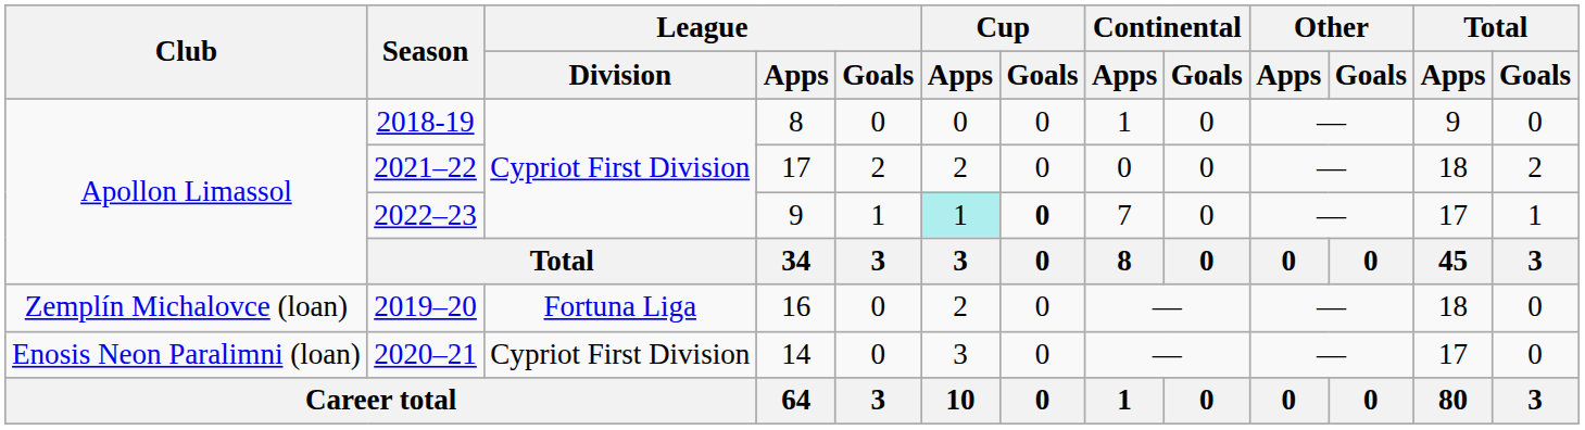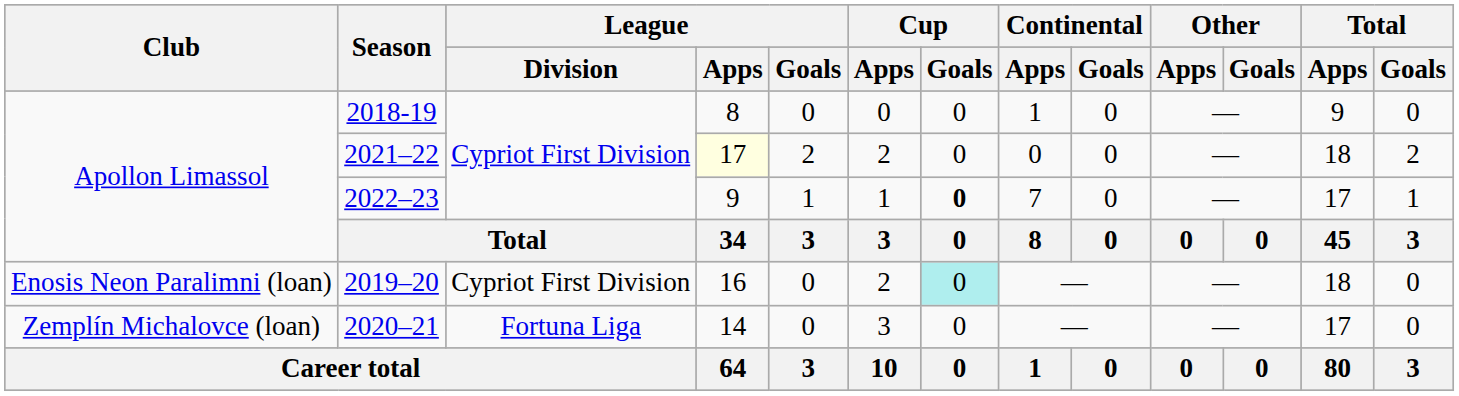2021–22 | League / Apps: no background -> lightyellow background
2022–23 | Cup / Apps: paleturquoise background -> no background
2019–20 | Club: Zemplín Michalovce (loan) -> Enosis Neon Paralimni (loan)
2019–20 | League / Division: Fortuna Liga -> Cypriot First Division
2019–20 | Cup / Goals: no background -> paleturquoise background
2020–21 | Club: Enosis Neon Paralimni (loan) -> Zemplín Michalovce (loan)
2020–21 | League / Division: Cypriot First Division -> Fortuna Liga
